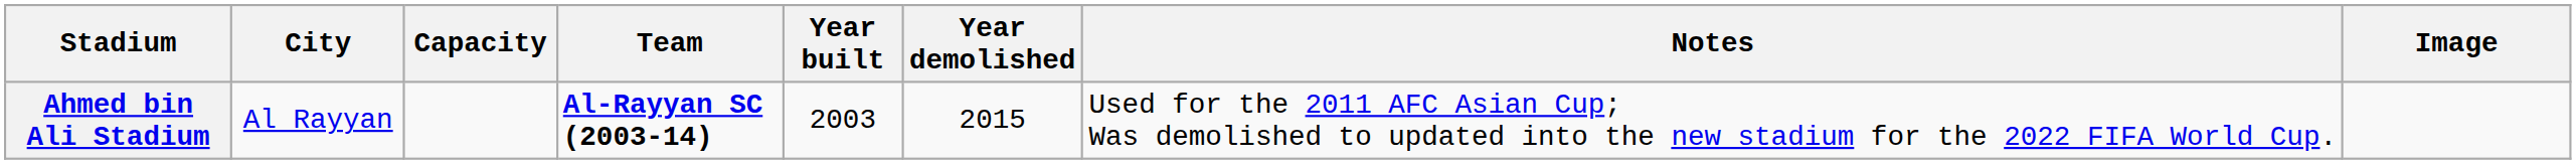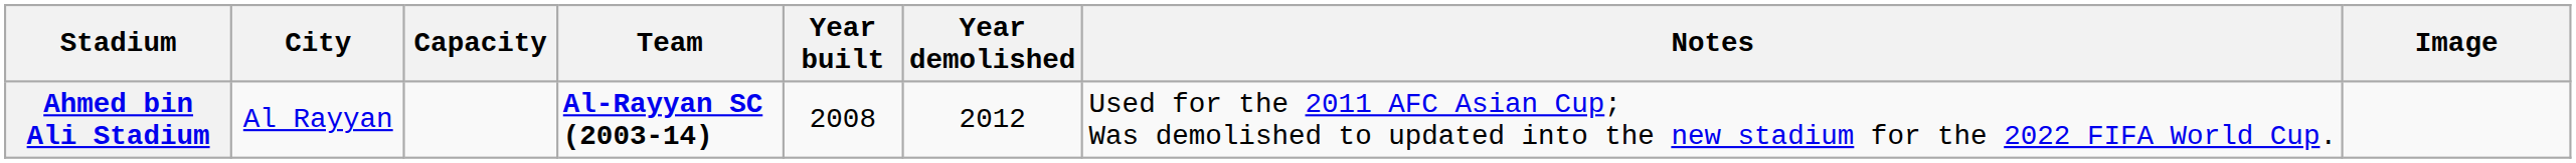Ahmed bin Ali Stadium | Year built: 2003 -> 2008
Ahmed bin Ali Stadium | Year demolished: 2015 -> 2012
